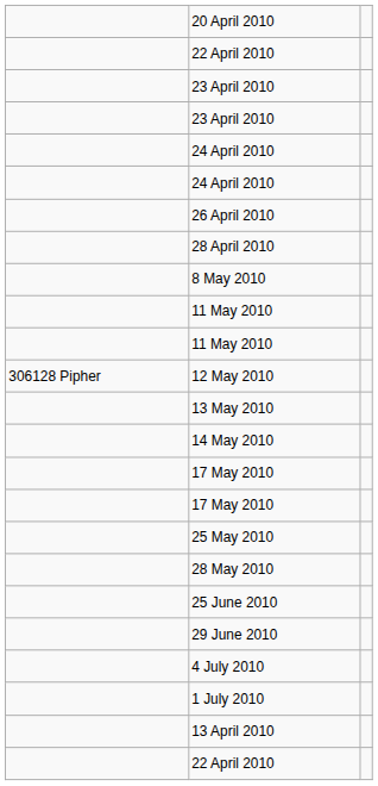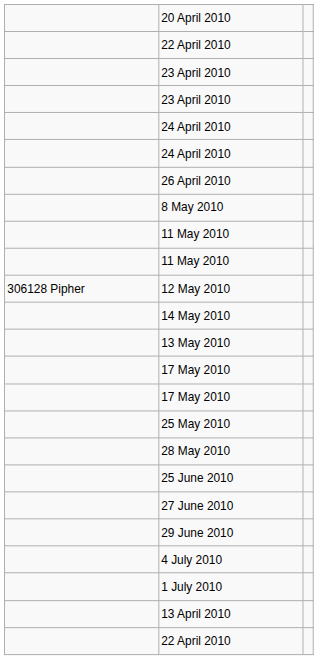- row: 28 April 2010
rows swapped: 13 May 2010 <-> 14 May 2010
+ row: 27 June 2010
